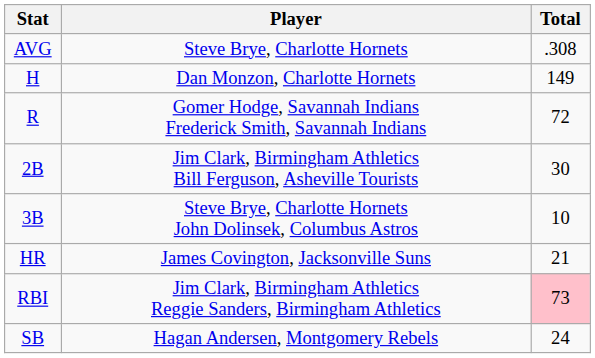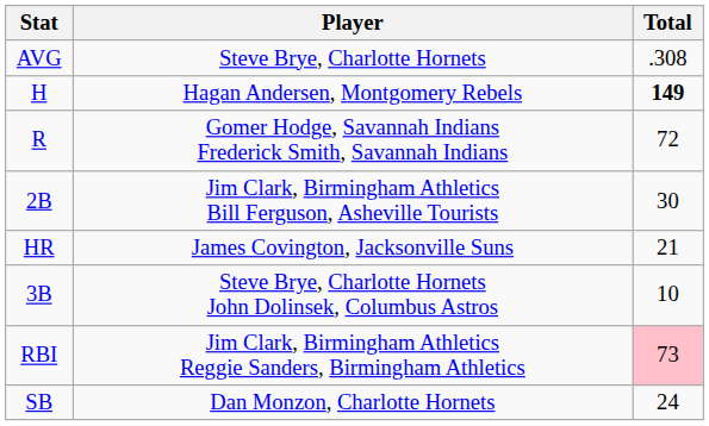H | Player: Dan Monzon, Charlotte Hornets -> Hagan Andersen, Montgomery Rebels
H | Total: normal -> bold
rows swapped: 3B <-> HR
SB | Player: Hagan Andersen, Montgomery Rebels -> Dan Monzon, Charlotte Hornets
